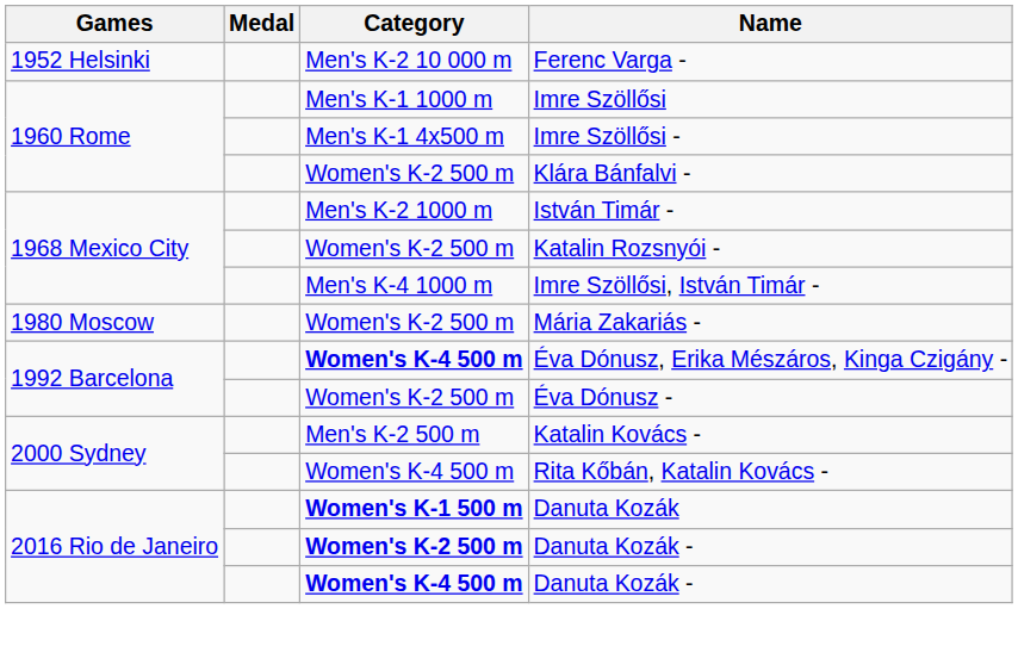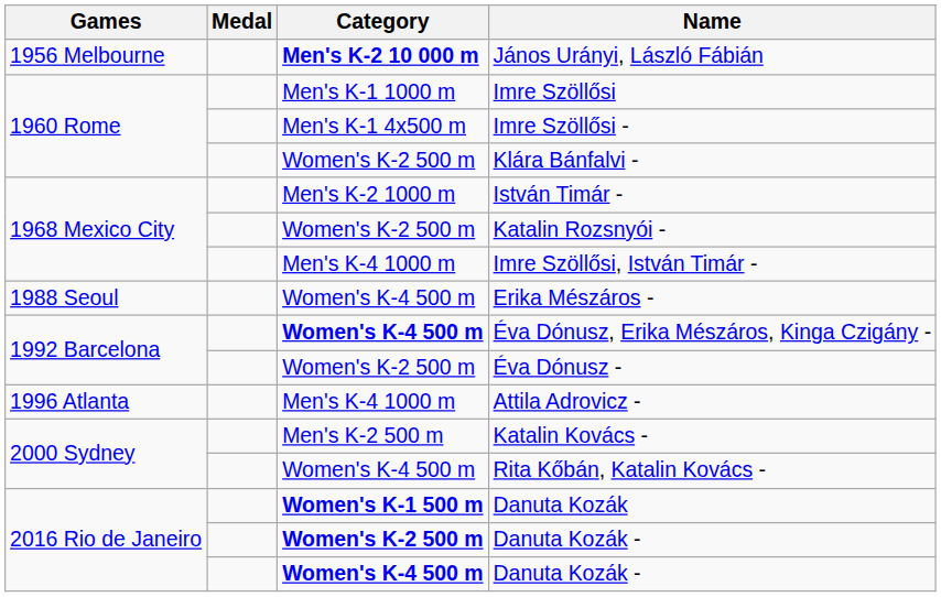- row: 1952 Helsinki | Men's K-2 10 000 m | Ferenc Varga -
+ row: 1956 Melbourne | Men's K-2 10 000 m | János Urányi, László Fábián
- row: 1980 Moscow | Women's K-2 500 m | Mária Zakariás -
+ row: 1988 Seoul | Women's K-4 500 m | Erika Mészáros -
+ row: 1996 Atlanta | Men's K-4 1000 m | Attila Adrovicz -
